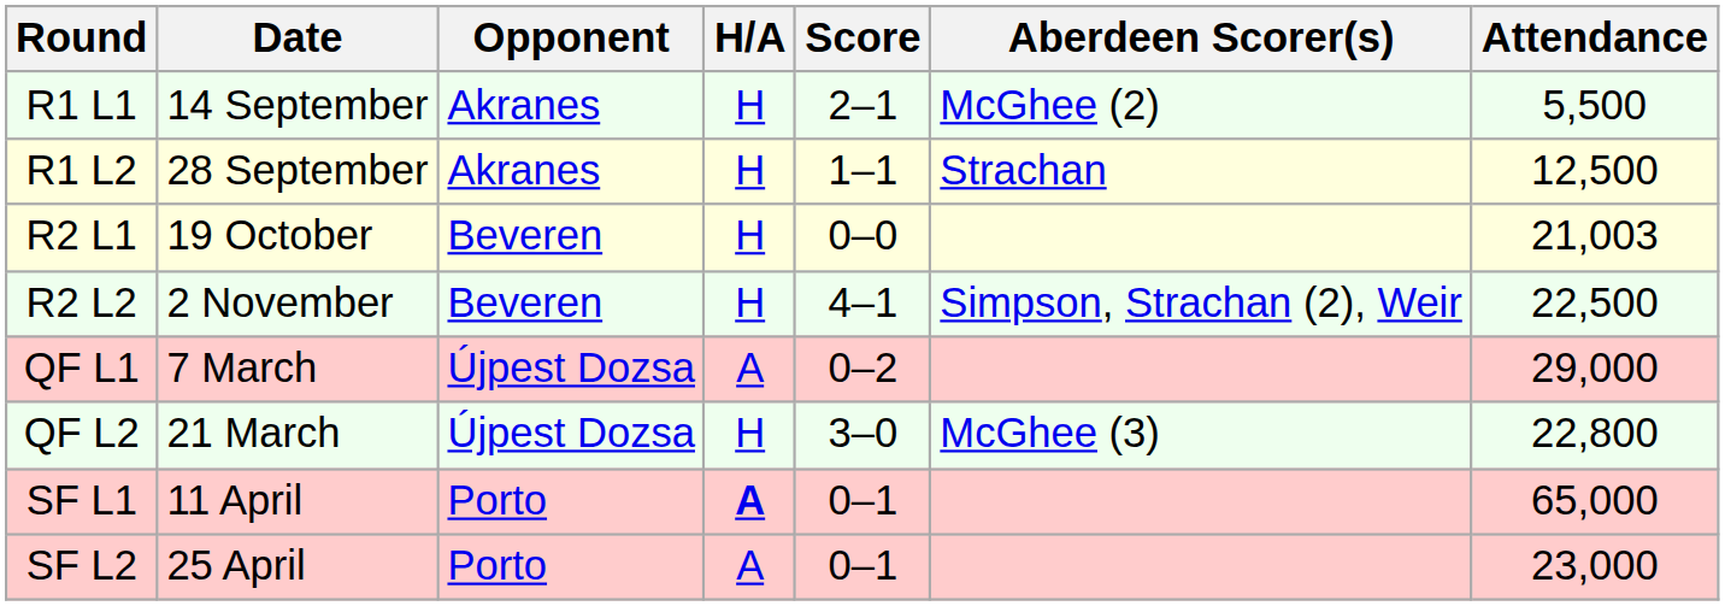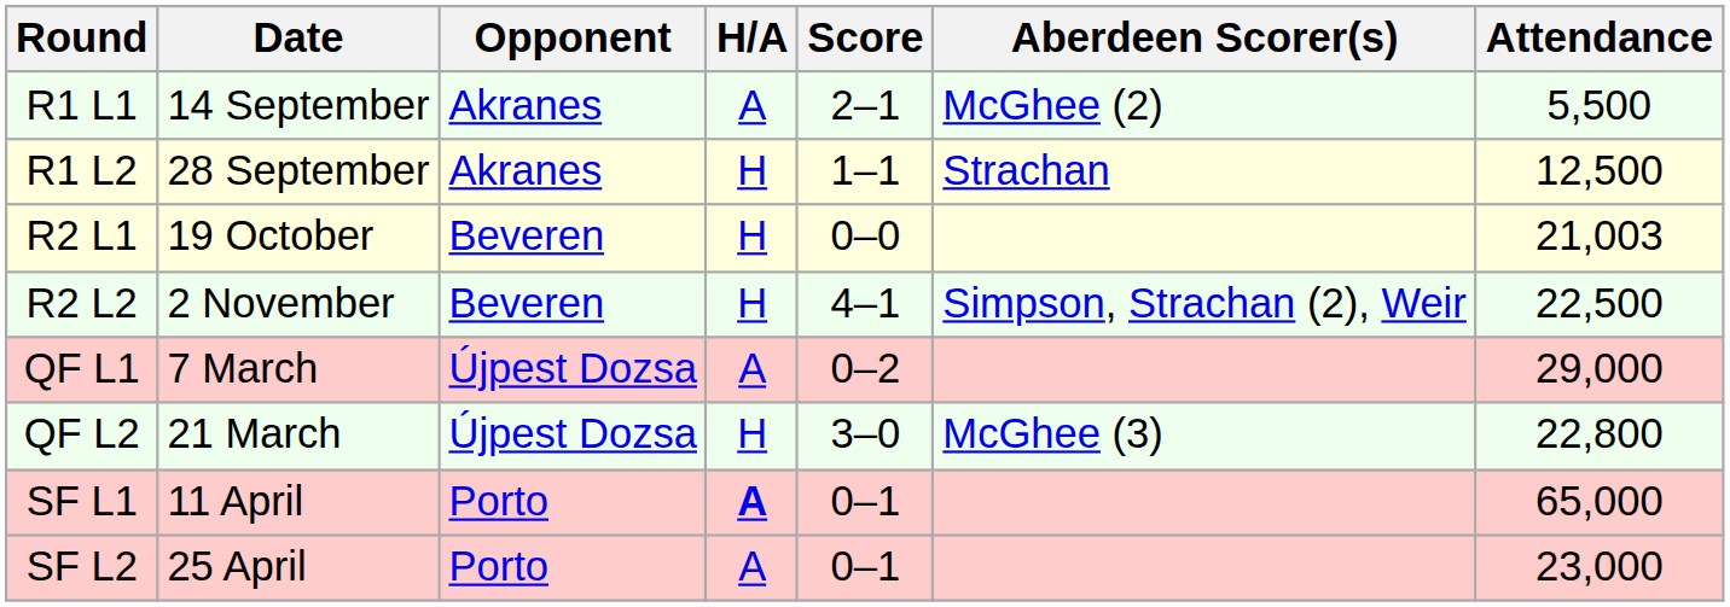R1 L1 | H/A: H -> A
